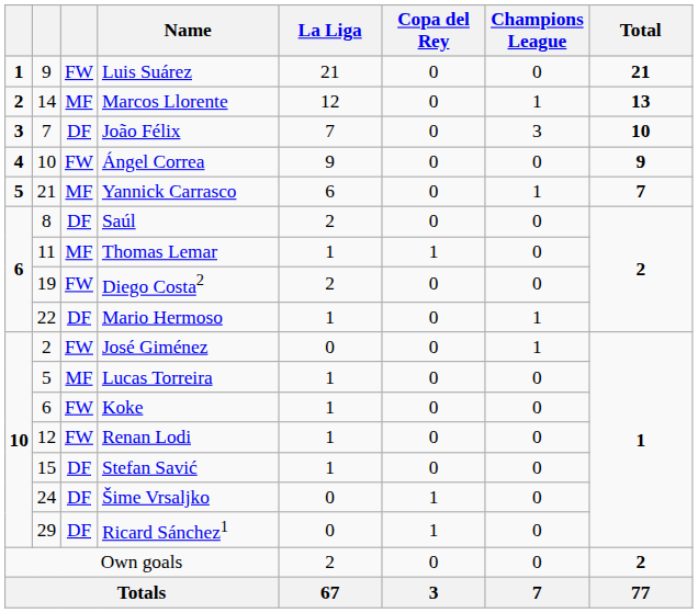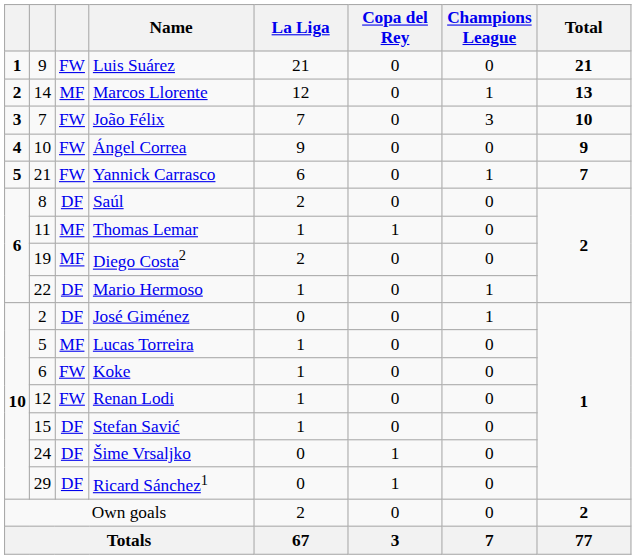João Félix | column 3: DF -> FW
Yannick Carrasco | column 3: MF -> FW
Diego Costa2 | column 3: FW -> MF
José Giménez | column 3: FW -> DF
